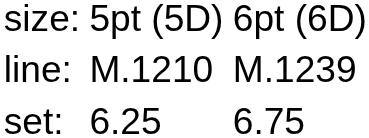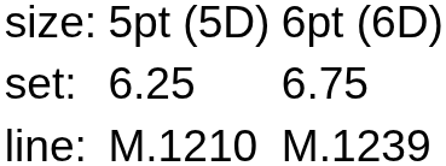rows swapped: set: <-> line:
